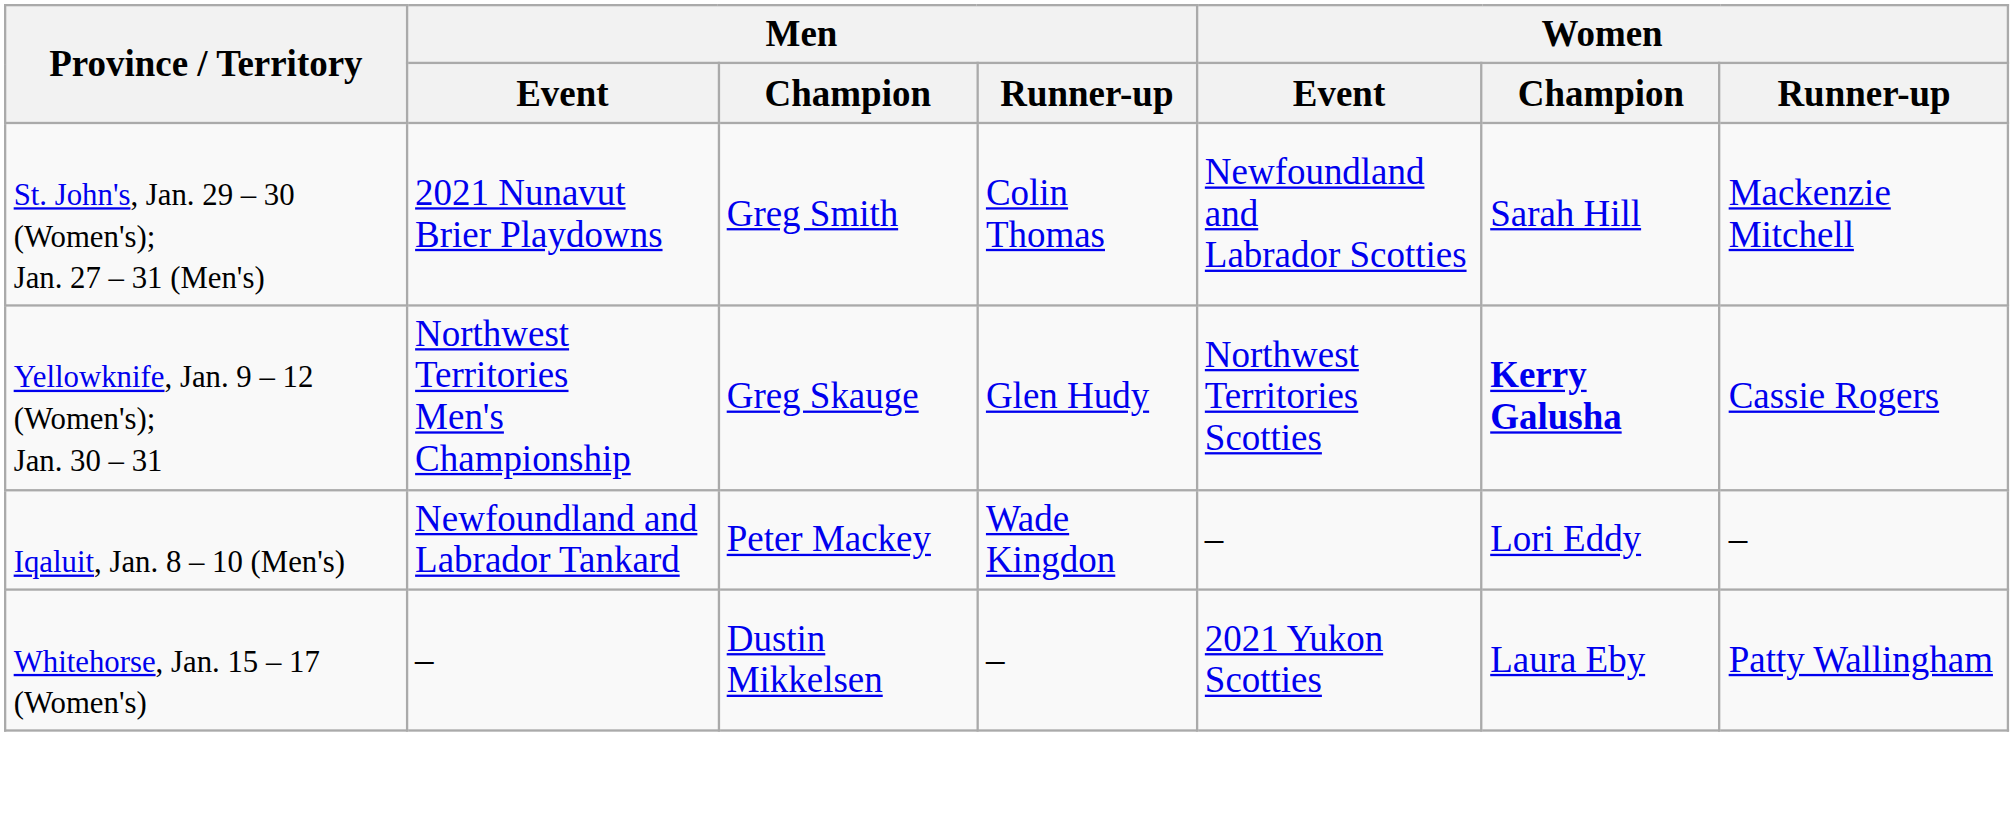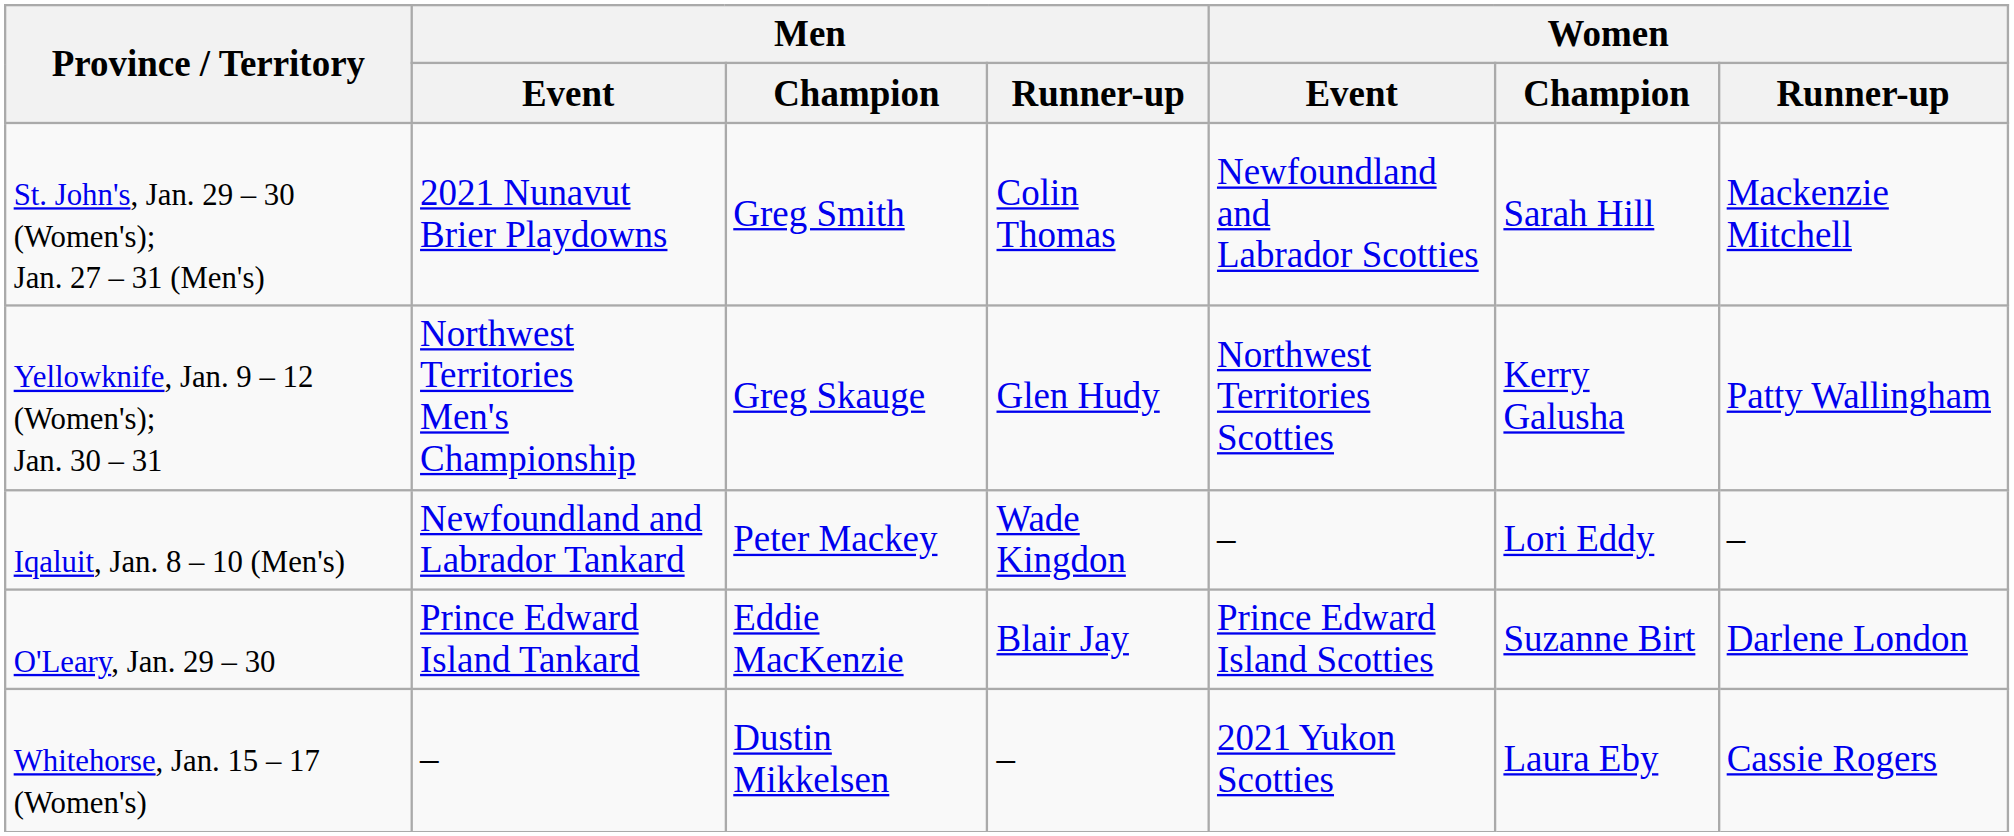Yellowknife, Jan. 9 – 12 (Women's); Jan. 30 – 31 | Women / Champion: bold -> normal
Yellowknife, Jan. 9 – 12 (Women's); Jan. 30 – 31 | Women / Runner-up: Cassie Rogers -> Patty Wallingham
+ row: O'Leary, Jan. 29 – 30 | Prince Edward Island Tankard | Eddie MacKenzie | Blair Jay | Prince Edward Island Scotties | Suzanne Birt | Darlene London
Whitehorse, Jan. 15 – 17 (Women's) | Women / Runner-up: Patty Wallingham -> Cassie Rogers
